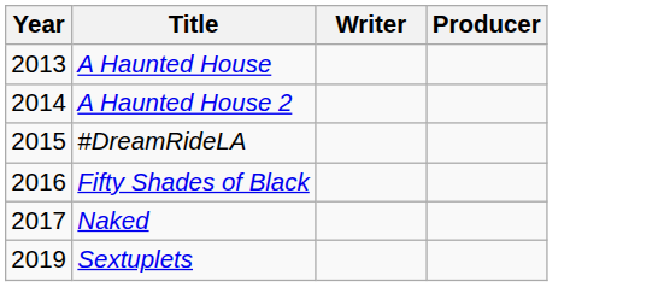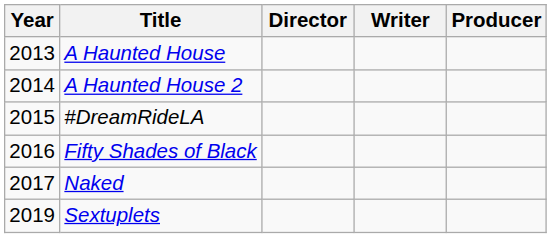+ column: Director
